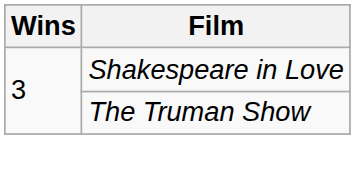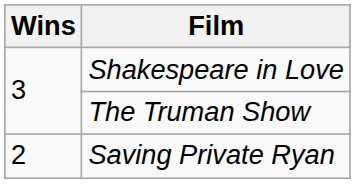+ row: 2 | Saving Private Ryan
